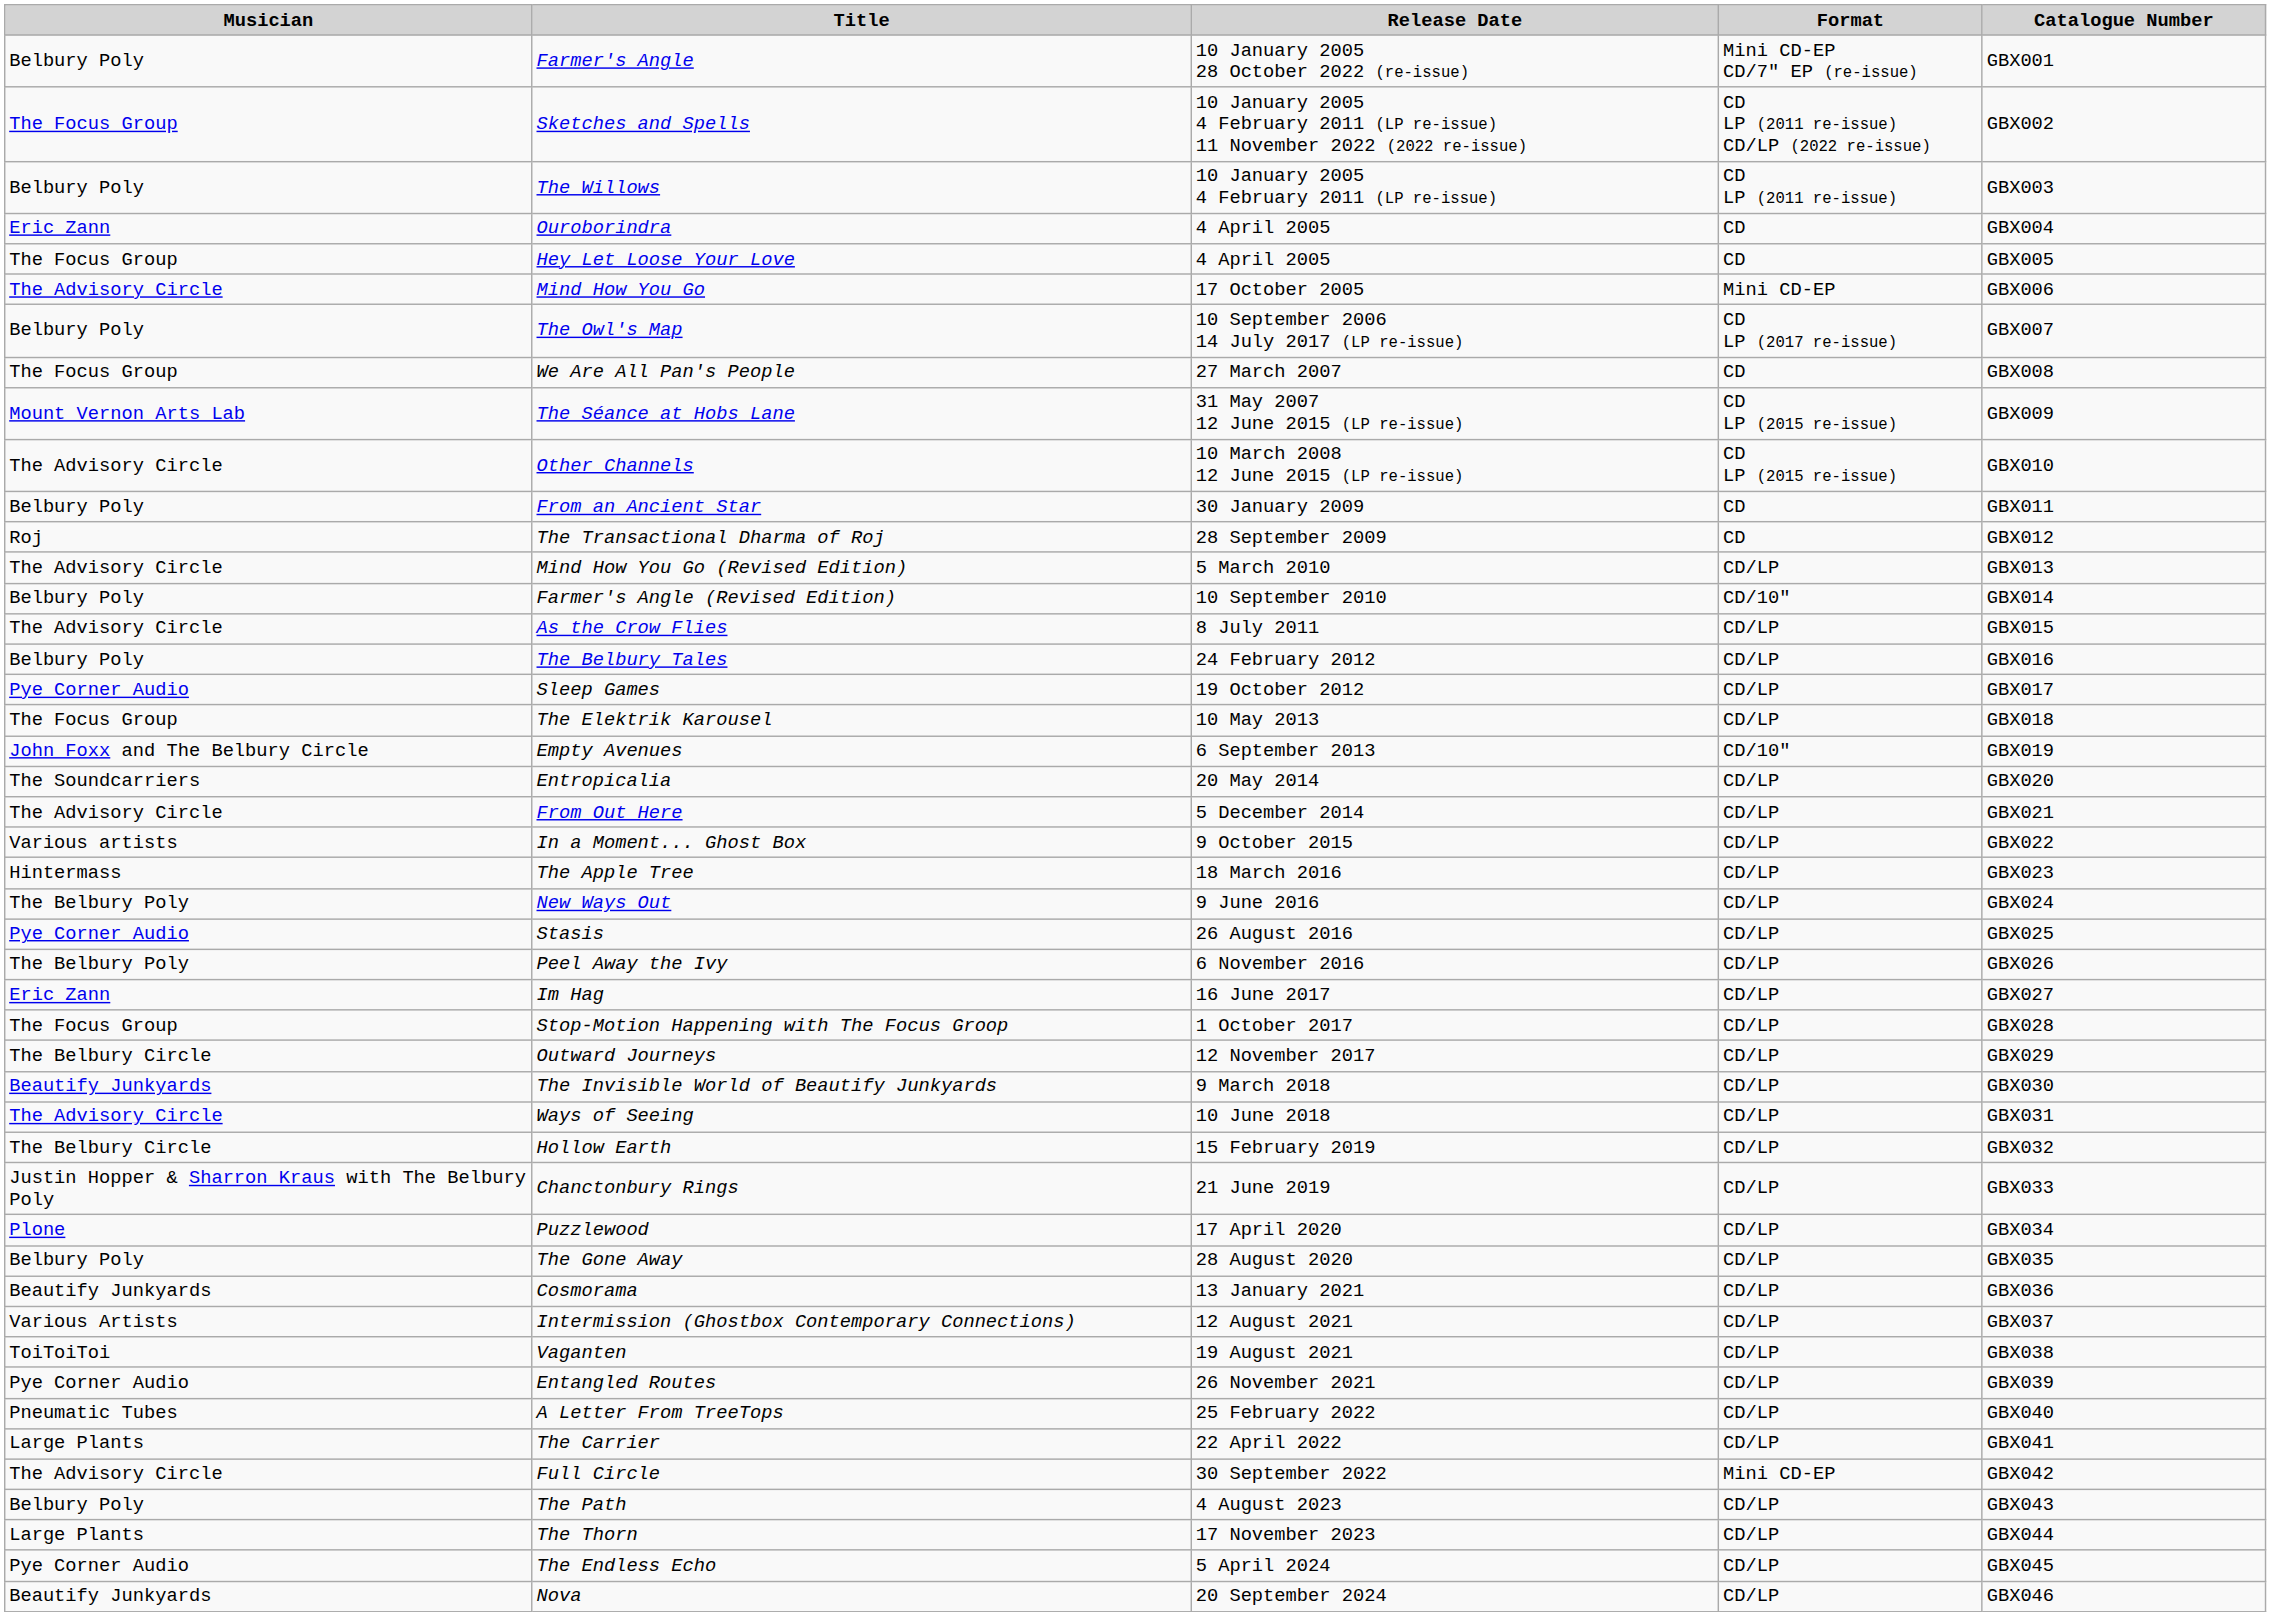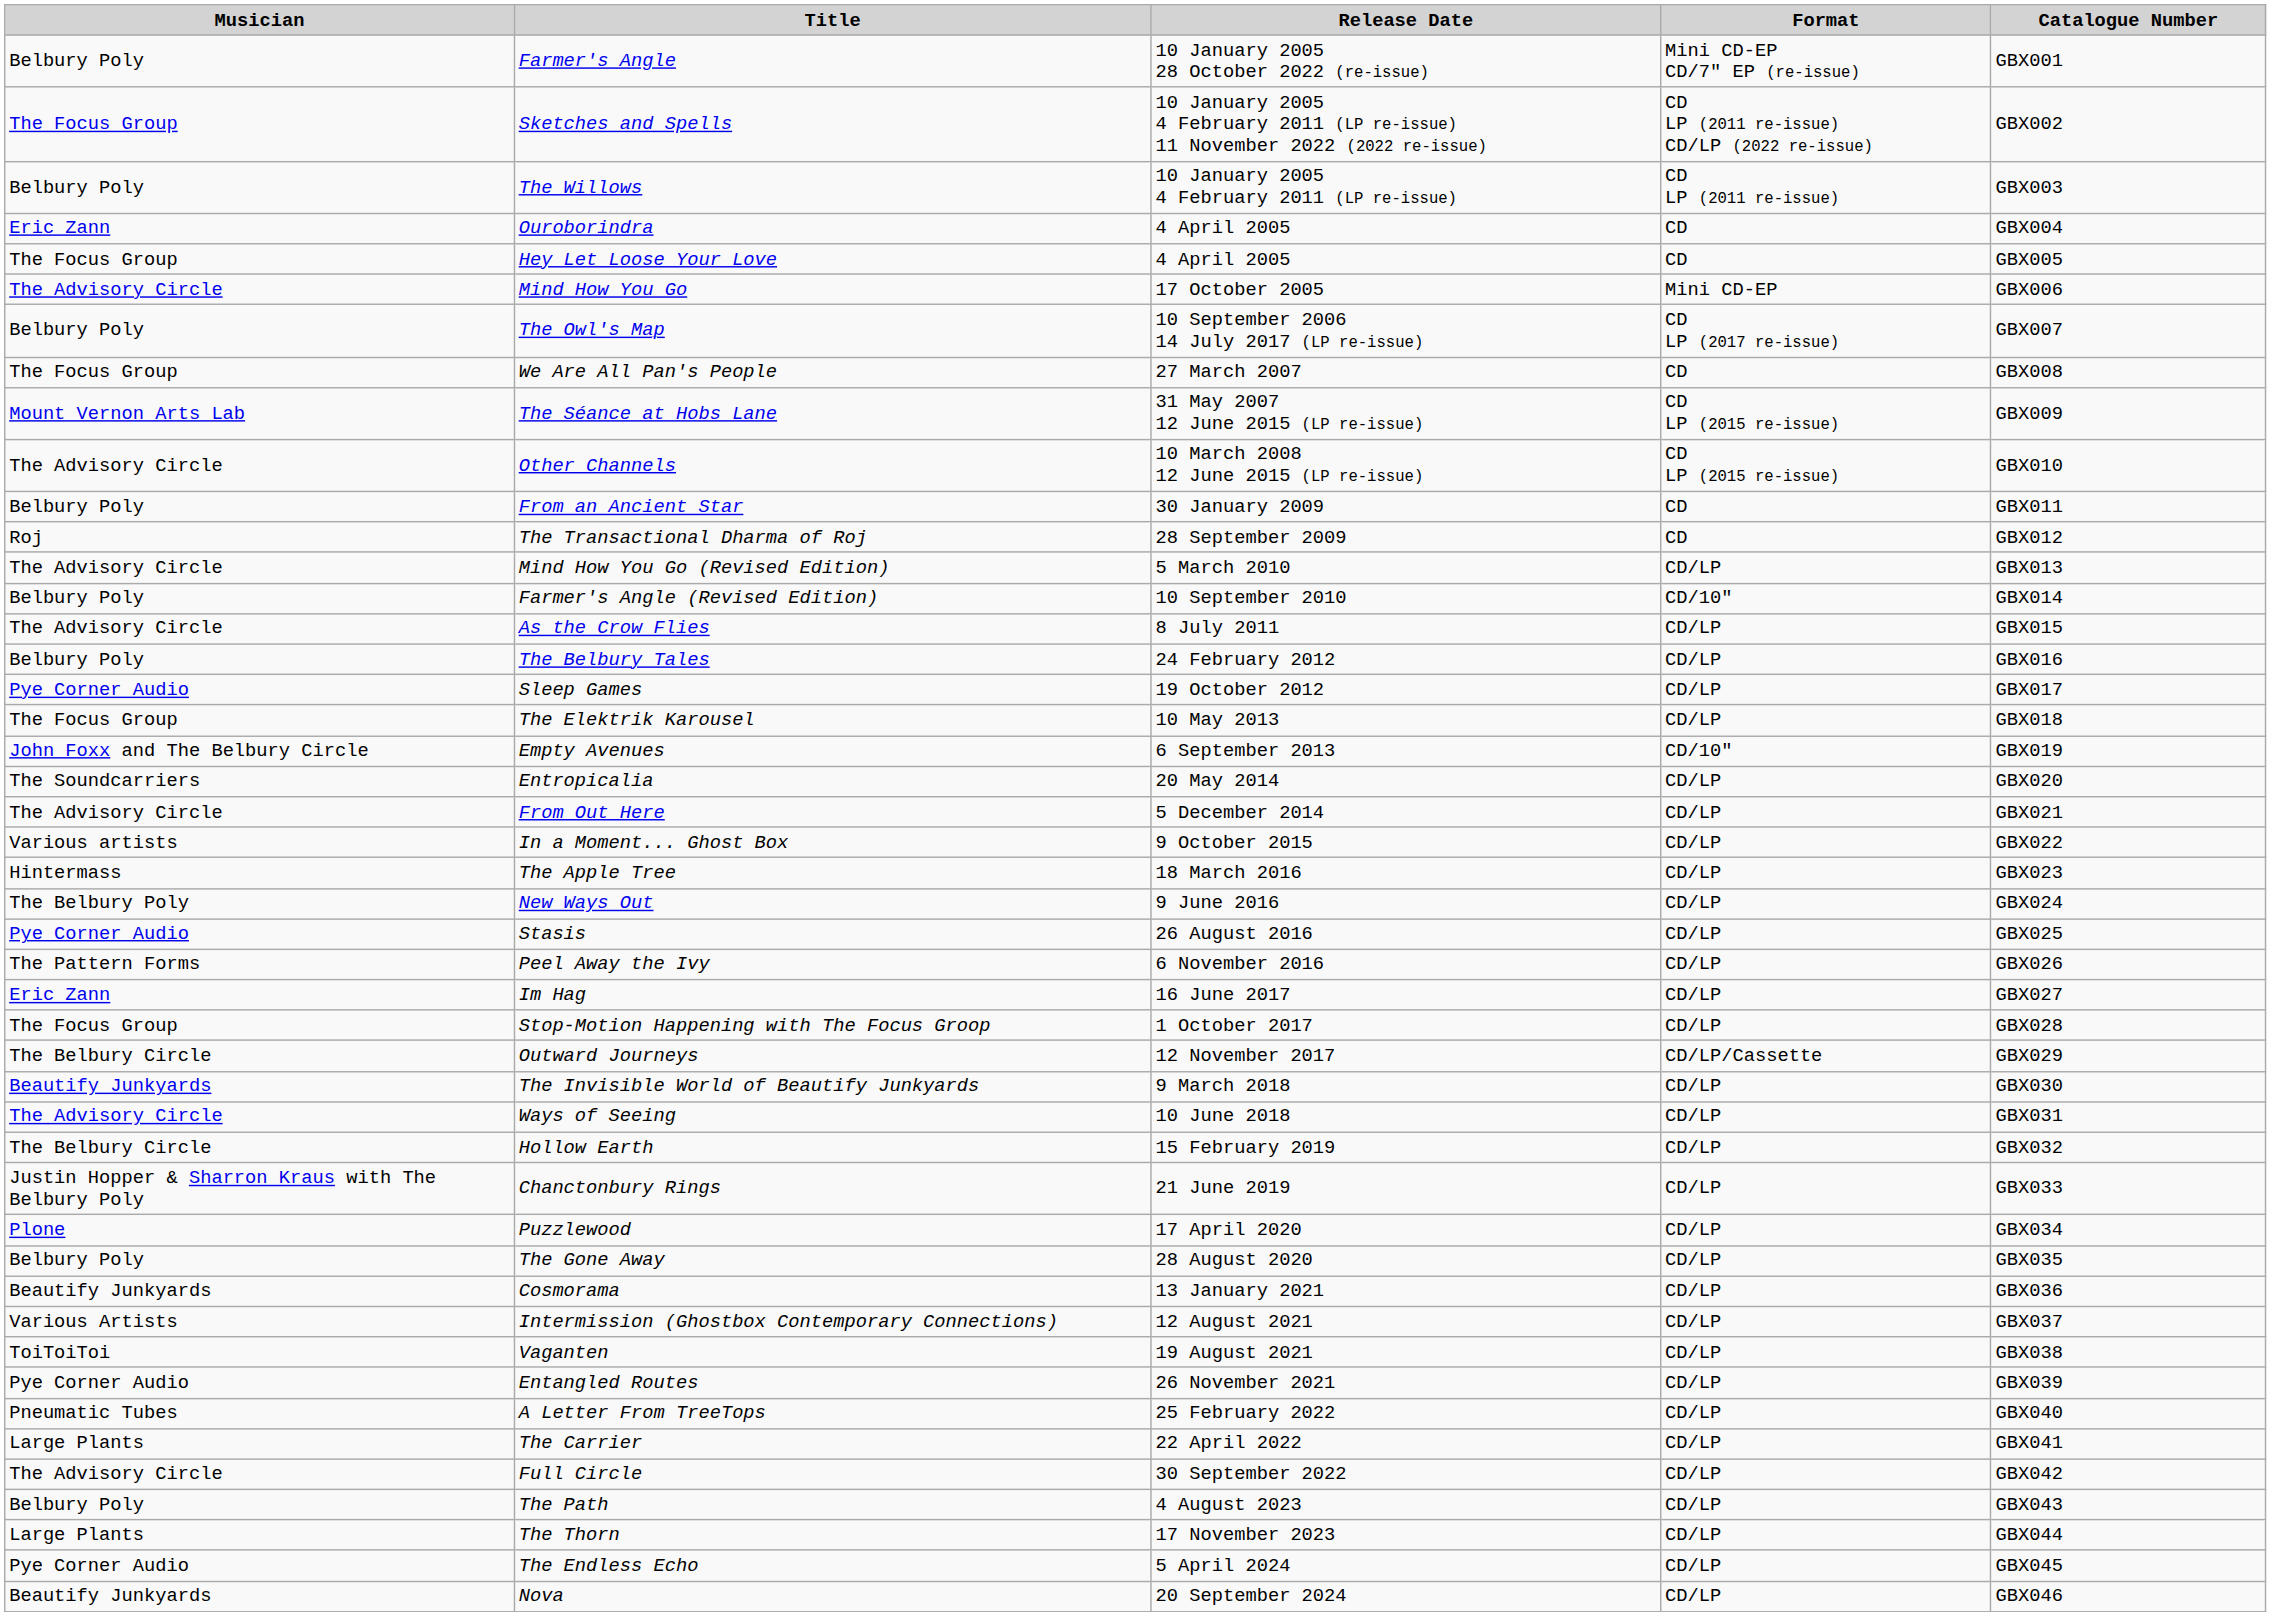Peel Away the Ivy | Musician: The Belbury Poly -> The Pattern Forms
Outward Journeys | Format: CD/LP -> CD/LP/Cassette
Full Circle | Format: Mini CD-EP -> CD/LP
